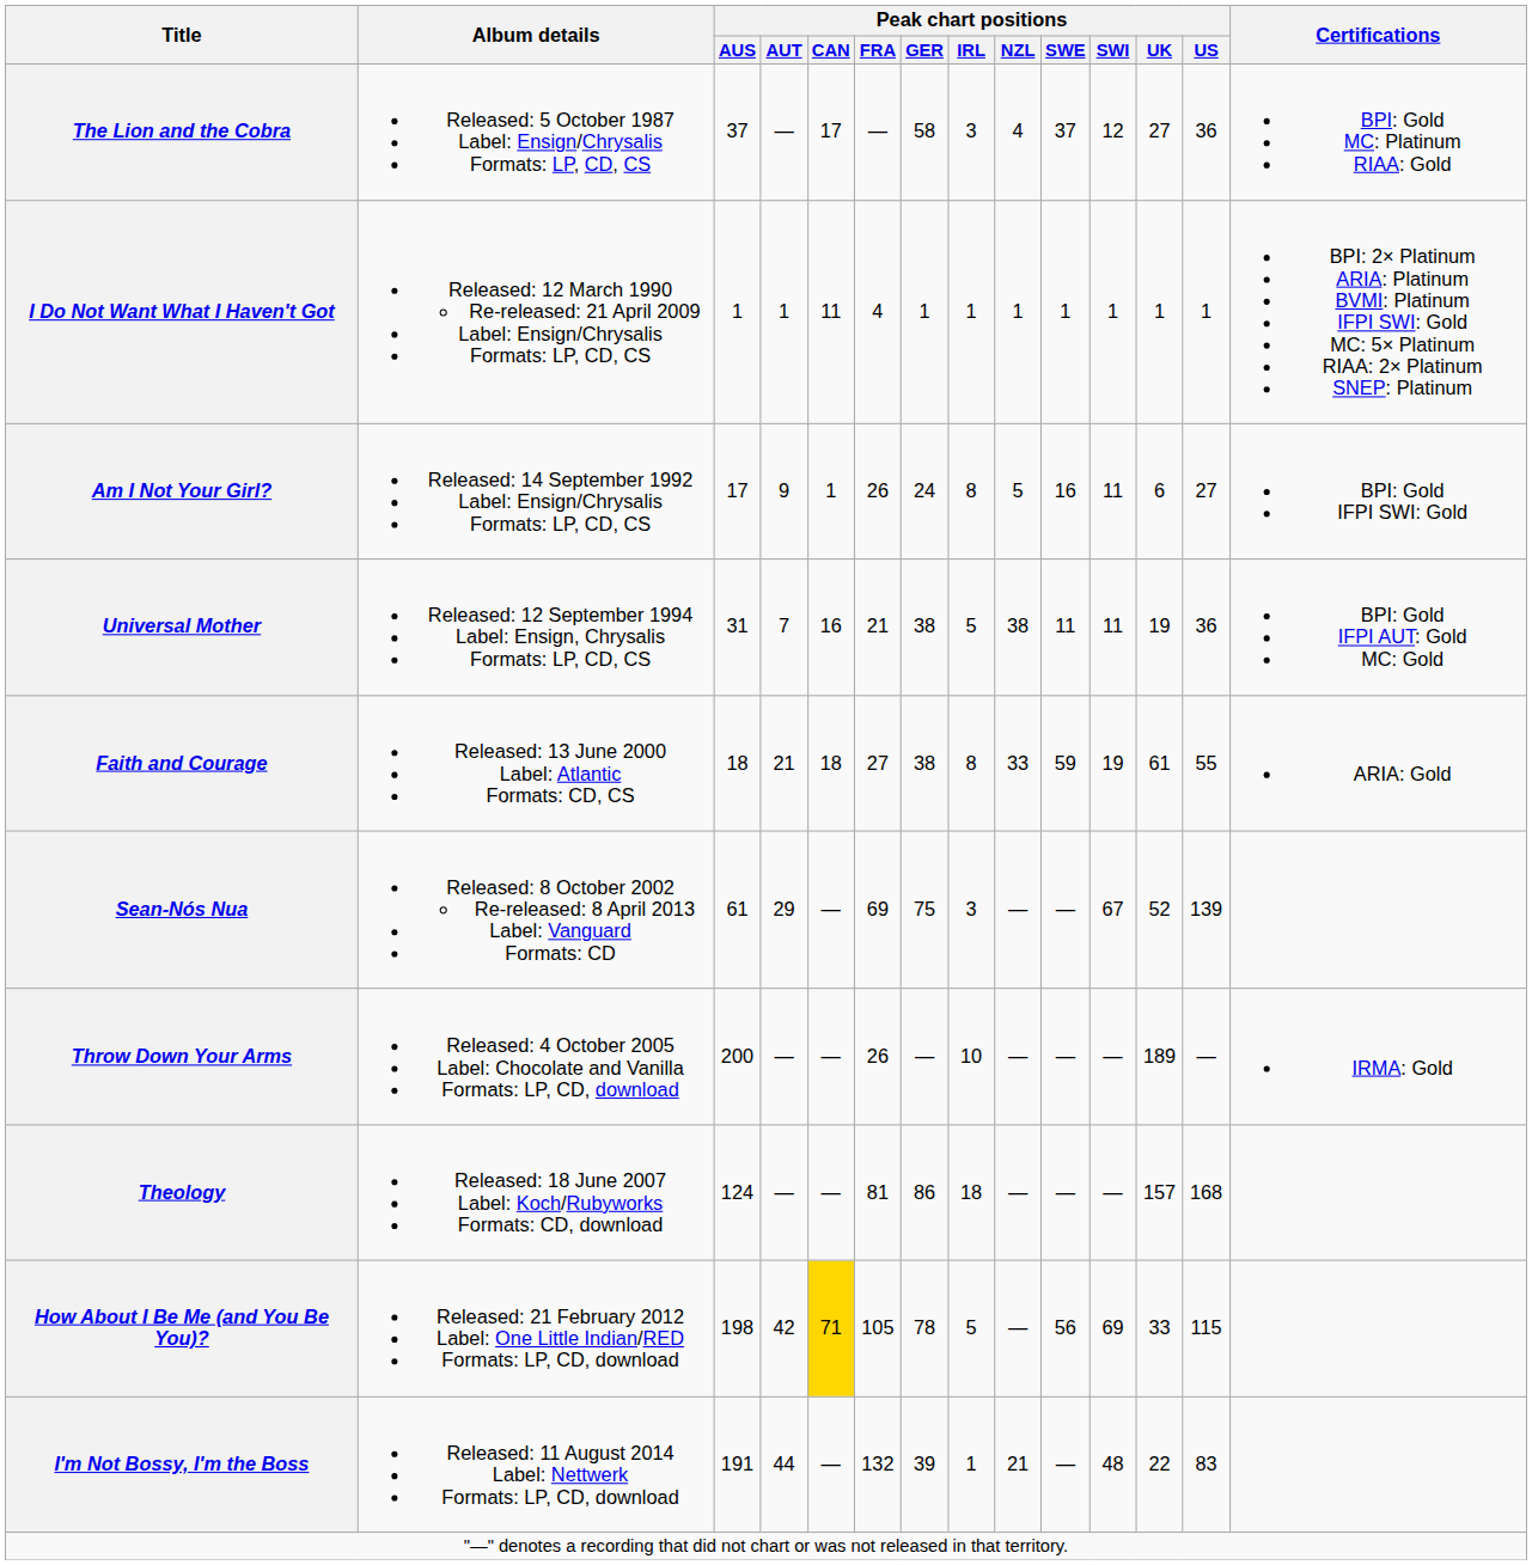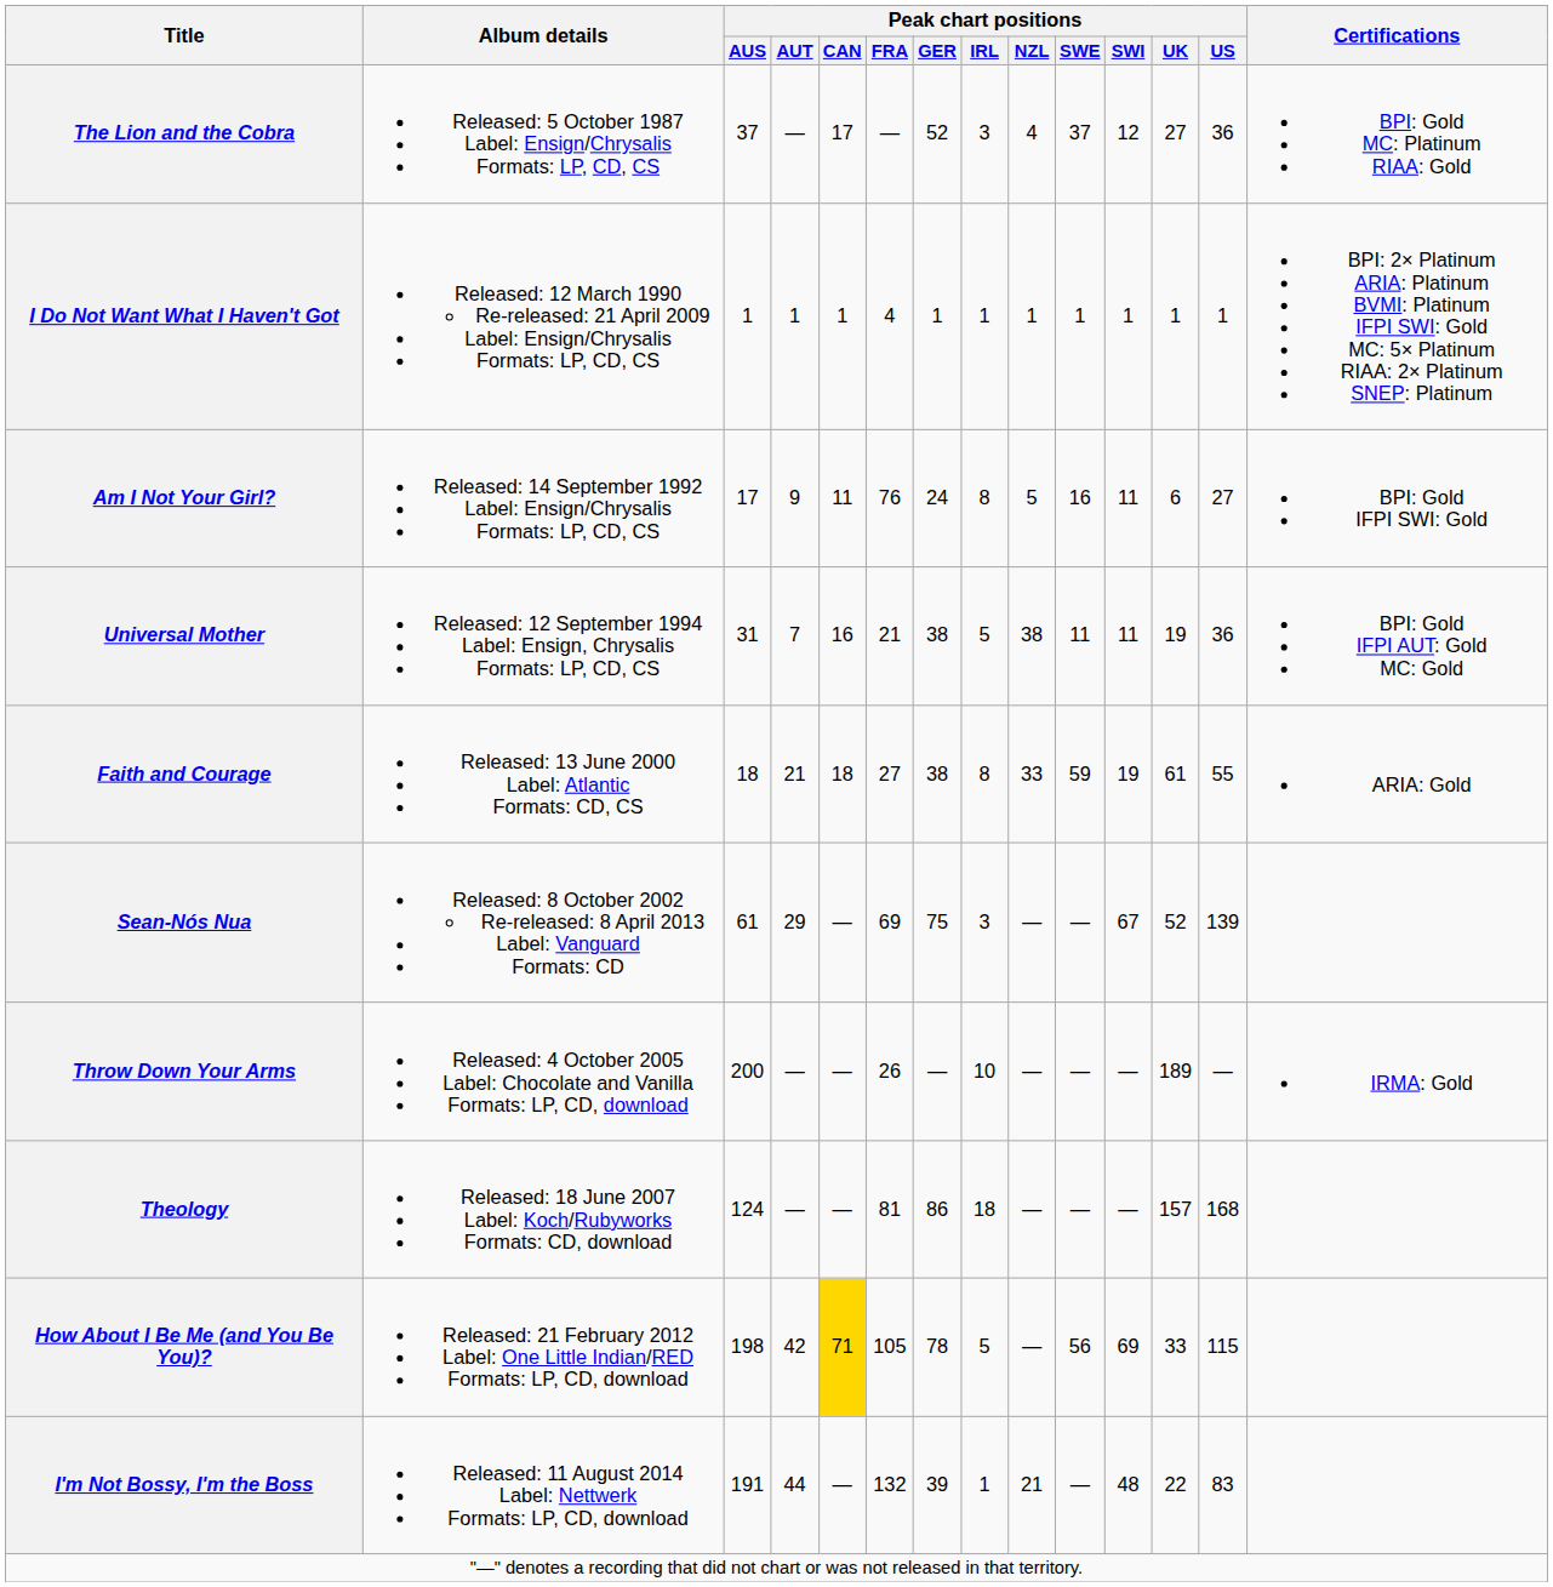The Lion and the Cobra | Peak chart positions / GER: 58 -> 52
I Do Not Want What I Haven't Got | Peak chart positions / CAN: 11 -> 1
Am I Not Your Girl? | Peak chart positions / CAN: 1 -> 11
Am I Not Your Girl? | Peak chart positions / FRA: 26 -> 76
